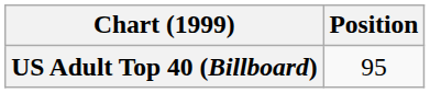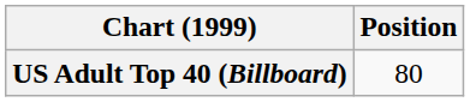US Adult Top 40 (Billboard) | Position: 95 -> 80
